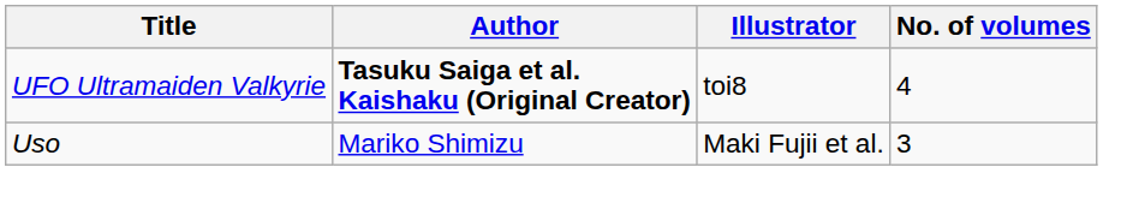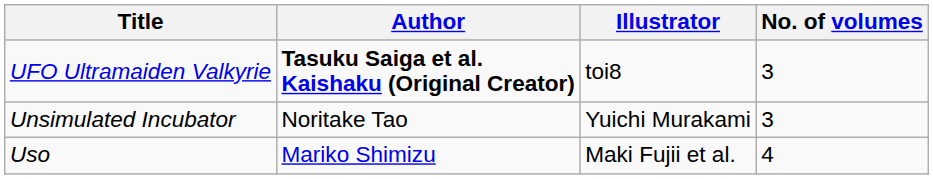UFO Ultramaiden Valkyrie | No. of volumes: 4 -> 3
+ row: Unsimulated Incubator | Noritake Tao | Yuichi Murakami | 3
Uso | No. of volumes: 3 -> 4
